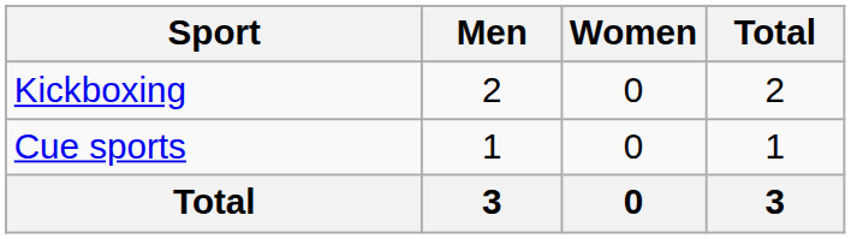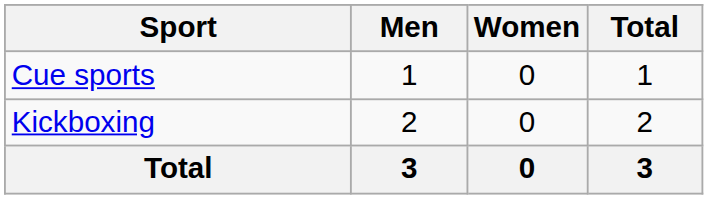rows swapped: Cue sports <-> Kickboxing
